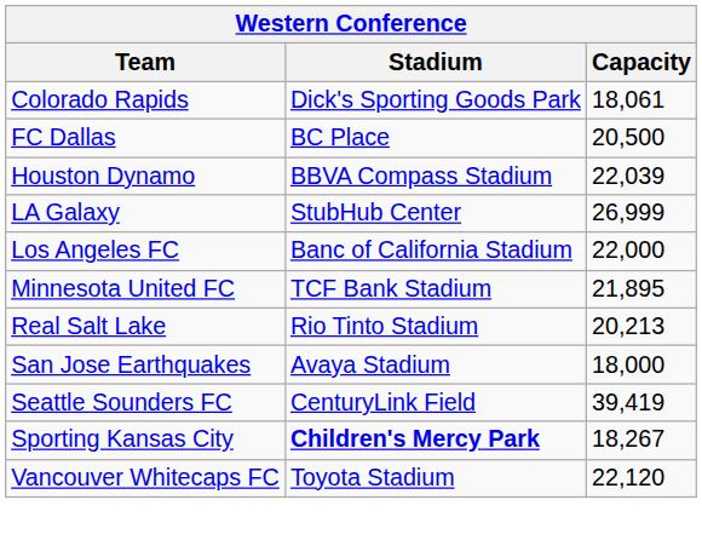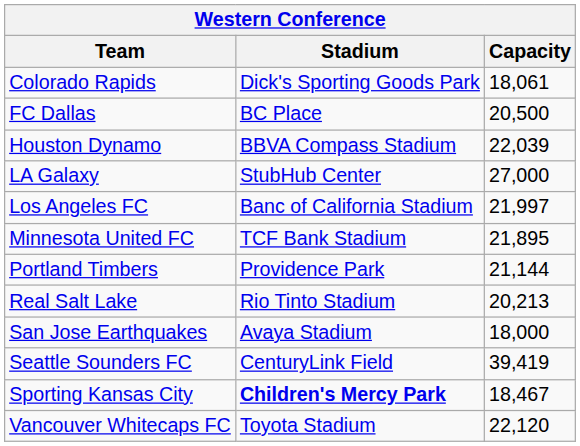LA Galaxy | Capacity: 26,999 -> 27,000
Los Angeles FC | Capacity: 22,000 -> 21,997
+ row: Portland Timbers | Providence Park | 21,144
Sporting Kansas City | Capacity: 18,267 -> 18,467
